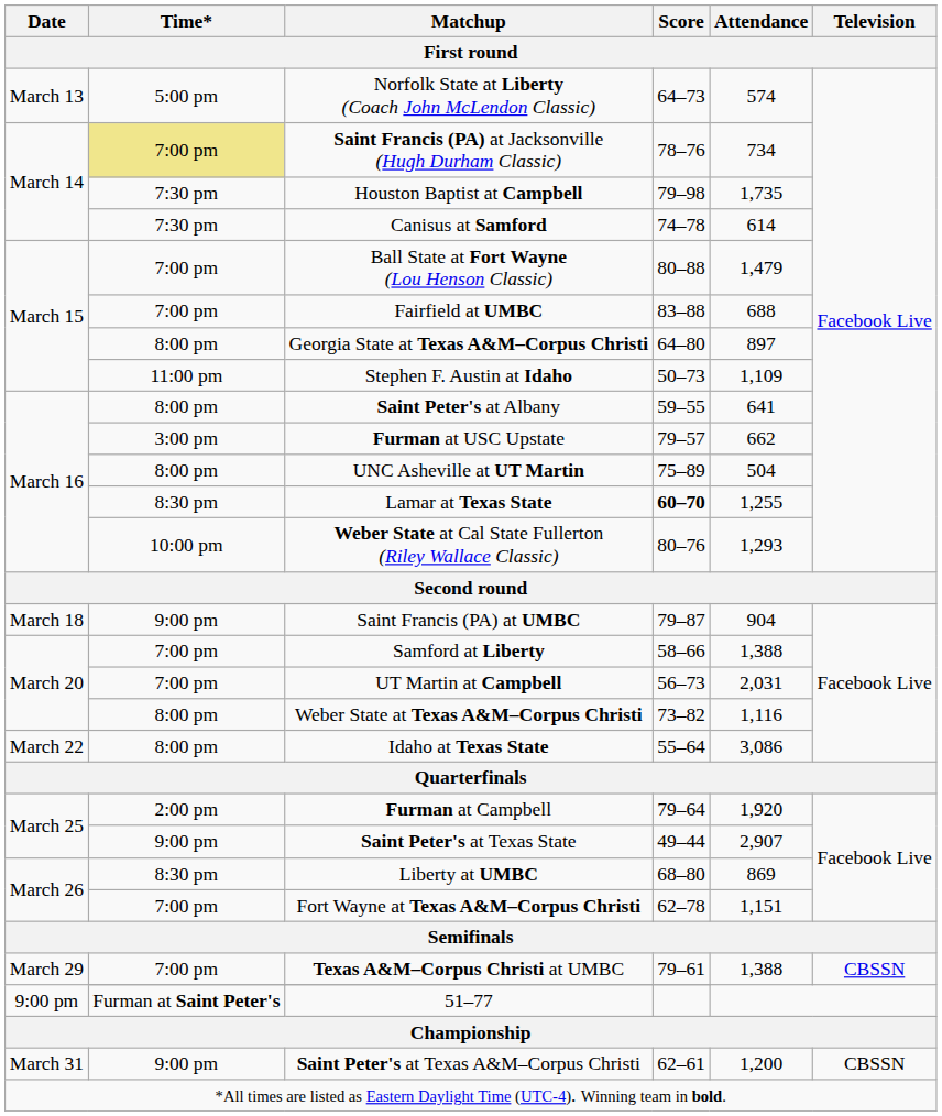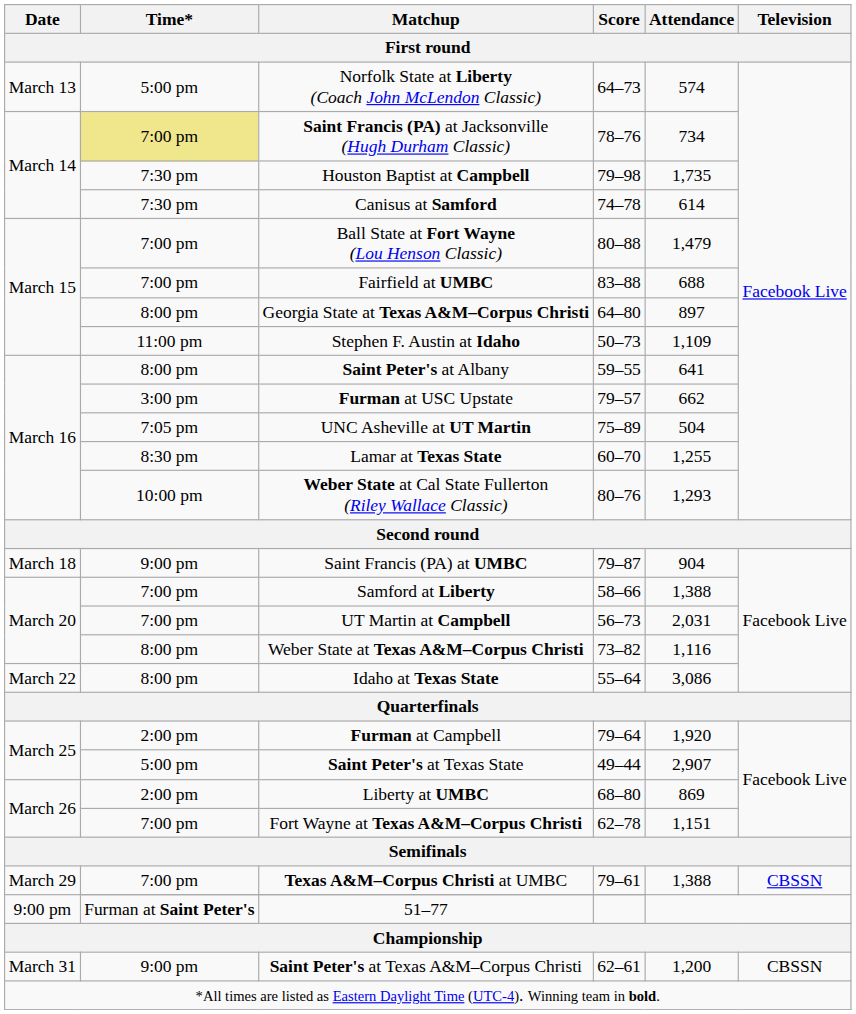UNC Asheville at UT Martin | Time*: 8:00 pm -> 7:05 pm
Lamar at Texas State | Score: bold -> normal
Saint Peter's at Texas State | Time*: 9:00 pm -> 5:00 pm
Liberty at UMBC | Time*: 8:30 pm -> 2:00 pm
